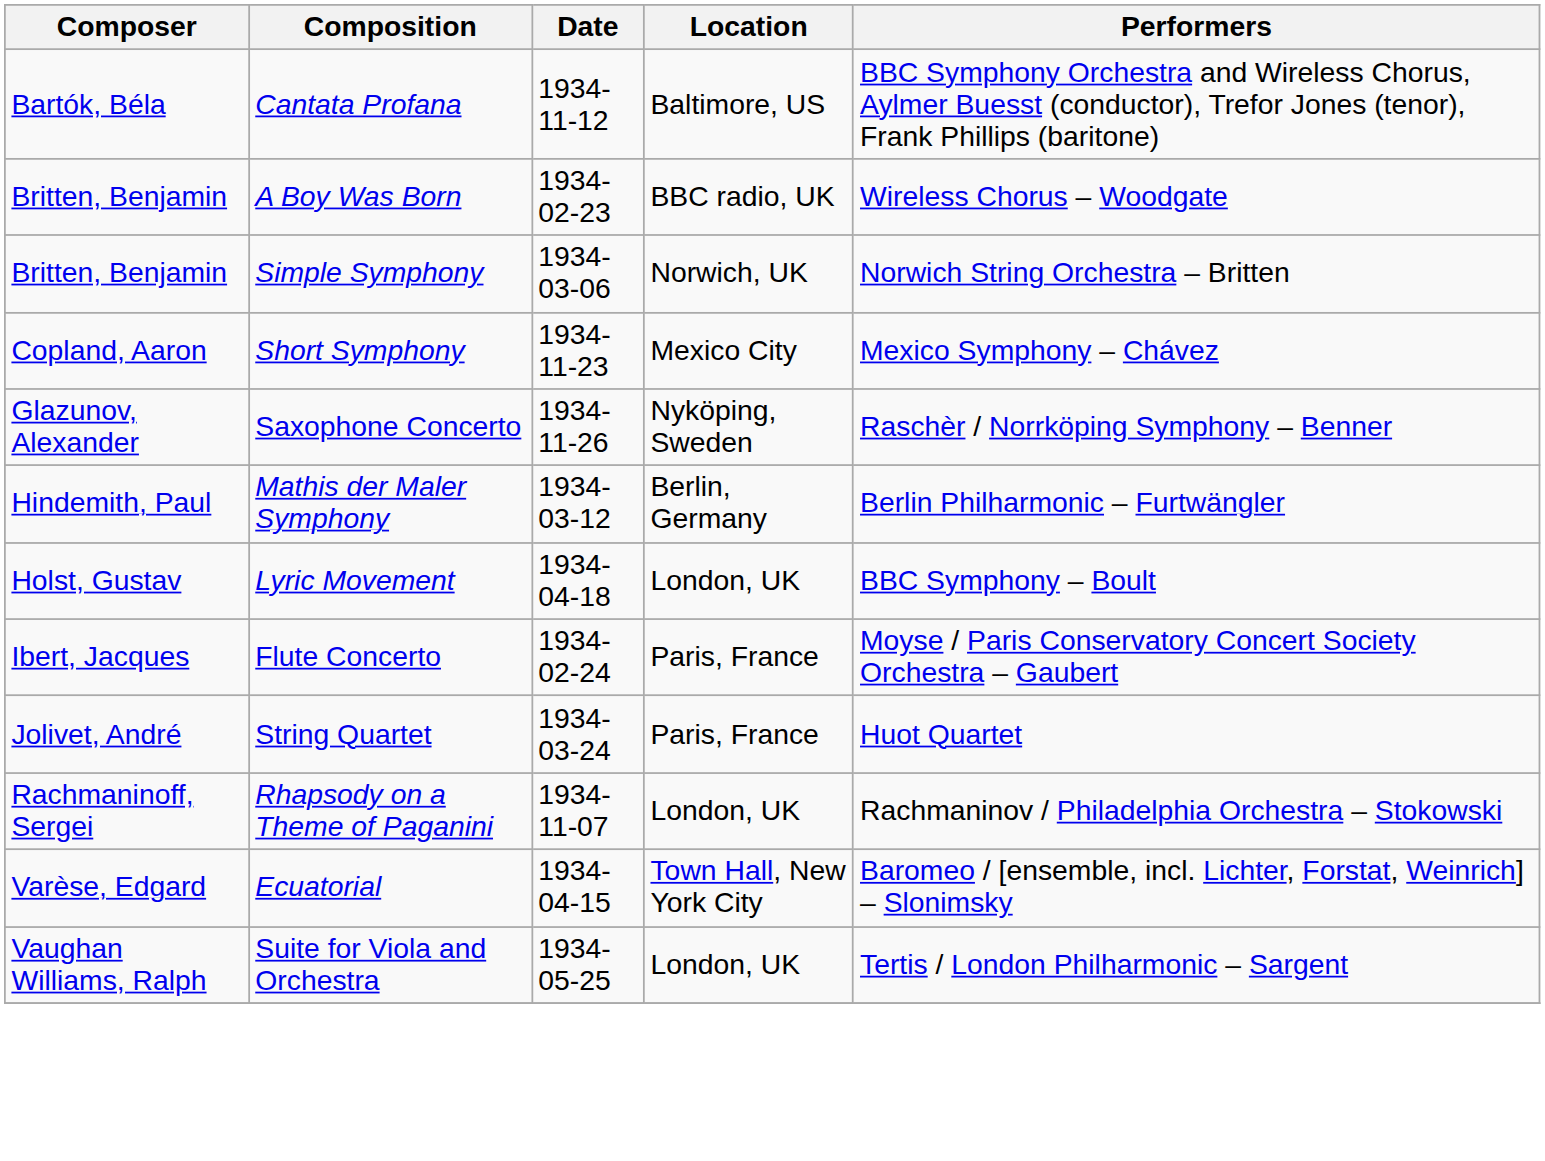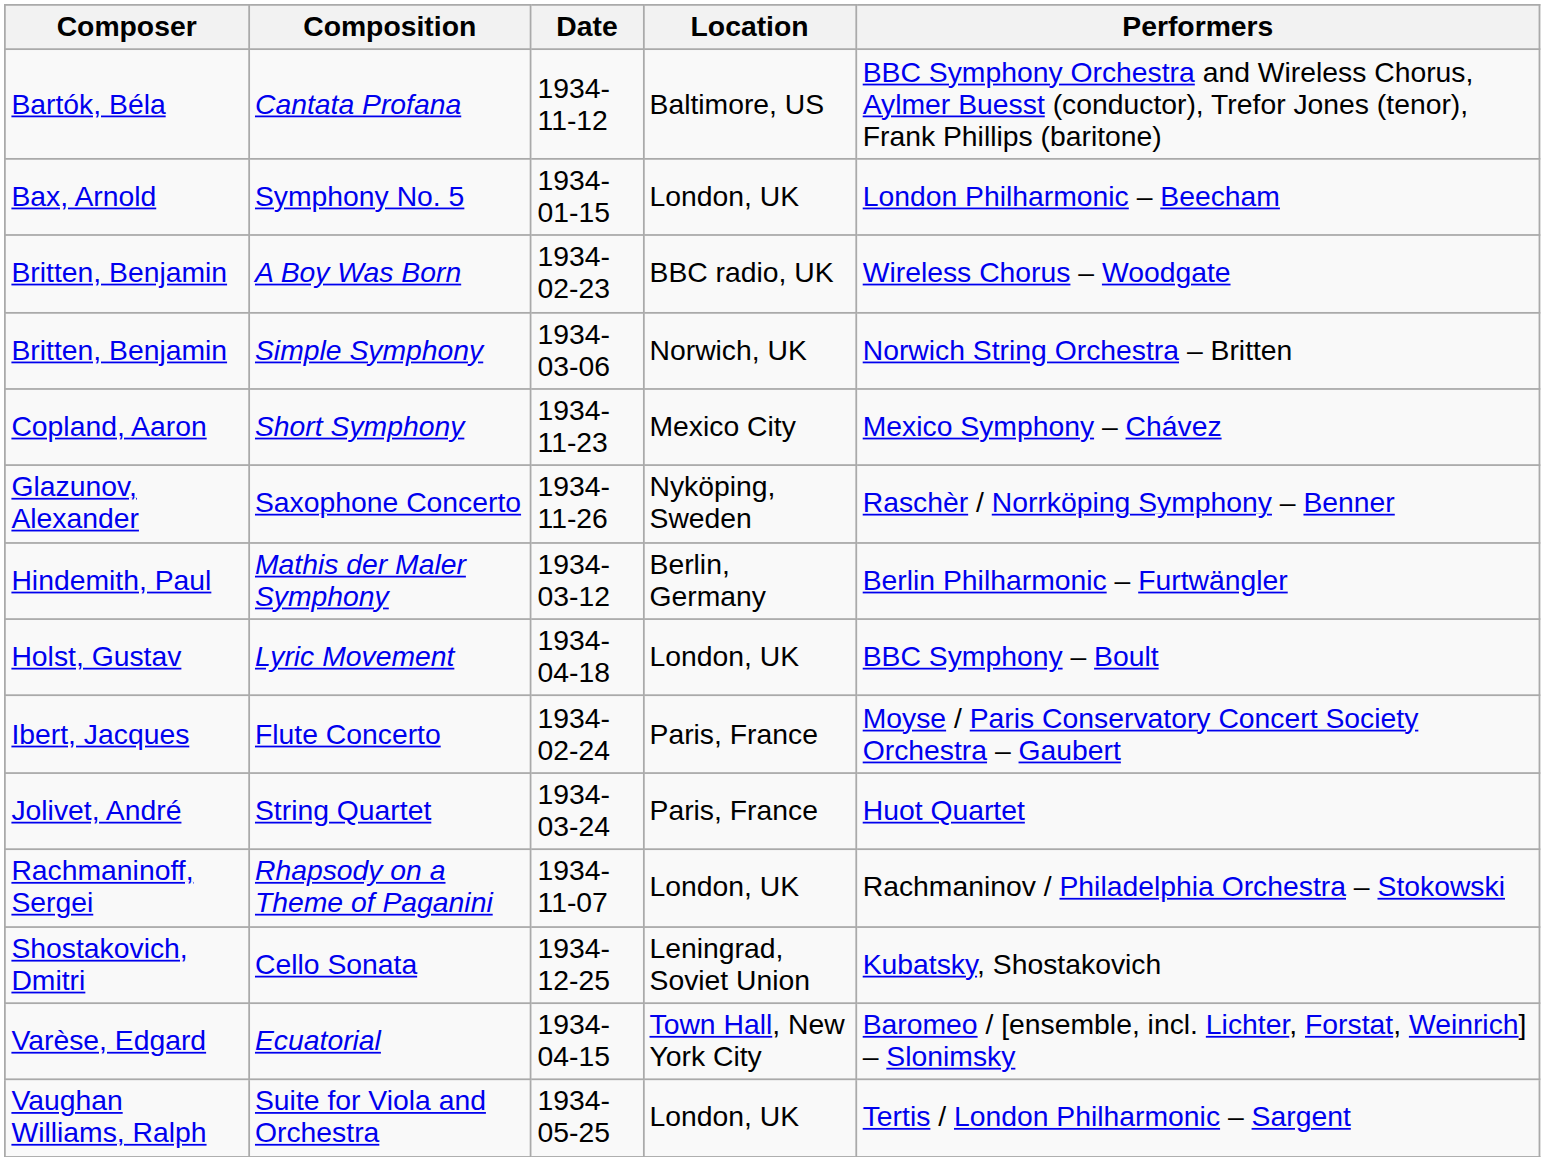+ row: Bax, Arnold | Symphony No. 5 | 1934-01-15 | London, UK | London Philharmonic – Beecham
+ row: Shostakovich, Dmitri | Cello Sonata | 1934-12-25 | Leningrad, Soviet Union | Kubatsky, Shostakovich
